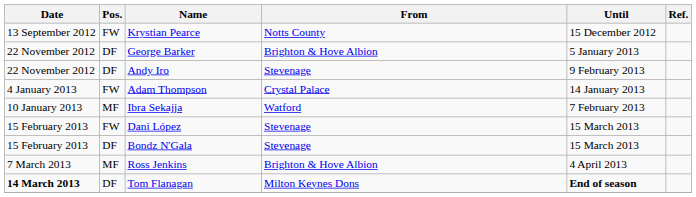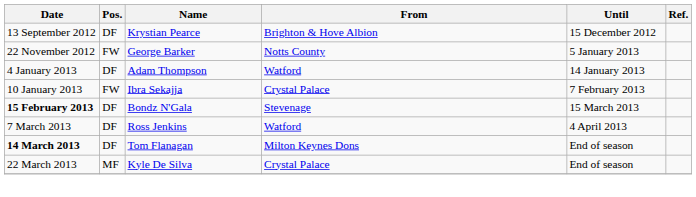Krystian Pearce | Pos.: FW -> DF
Krystian Pearce | From: Notts County -> Brighton & Hove Albion
George Barker | Pos.: DF -> FW
George Barker | From: Brighton & Hove Albion -> Notts County
- row: 22 November 2012 | DF | Andy Iro | Stevenage | 9 February 2013
Adam Thompson | Pos.: FW -> DF
Adam Thompson | From: Crystal Palace -> Watford
Ibra Sekajja | Pos.: MF -> FW
Ibra Sekajja | From: Watford -> Crystal Palace
- row: 15 February 2013 | FW | Dani López | Stevenage | 15 March 2013
Bondz N'Gala | Date: normal -> bold
Ross Jenkins | Pos.: MF -> DF
Ross Jenkins | From: Brighton & Hove Albion -> Watford
Tom Flanagan | Until: bold -> normal
+ row: 22 March 2013 | MF | Kyle De Silva | Crystal Palace | End of season
